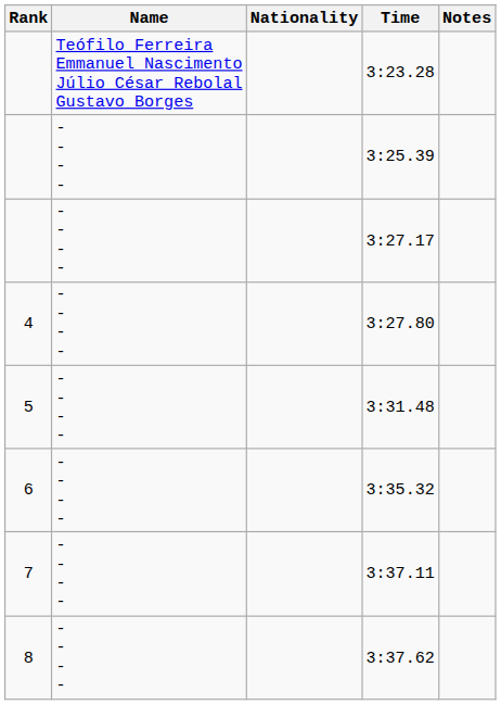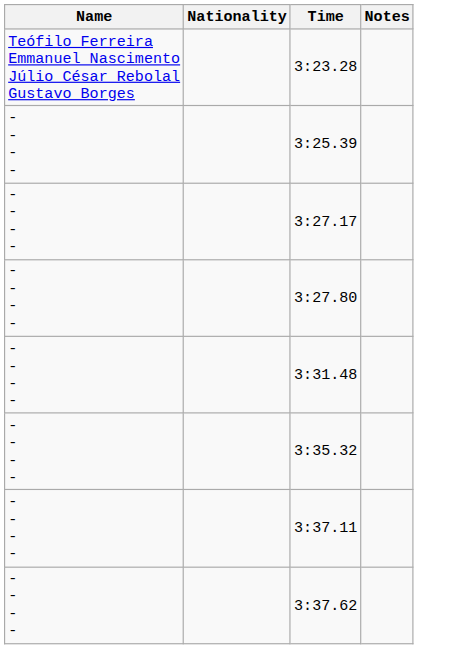- column: Rank | 4 | 5 | 6 | 7 | 8
